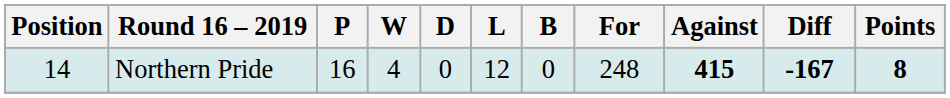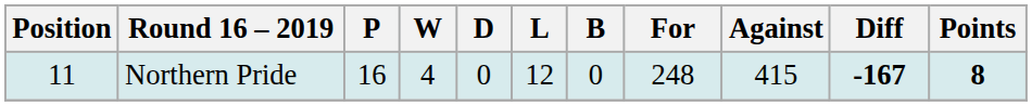Northern Pride | Position: 14 -> 11
Northern Pride | Against: bold -> normal
